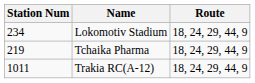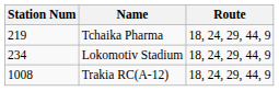rows swapped: Lokomotiv Stadium <-> Tchaika Pharma
Trakia RC(А-12) | Station Num: 1011 -> 1008
